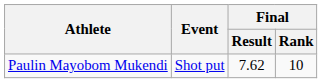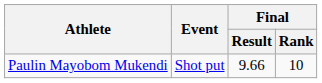Paulin Mayobom Mukendi | Final / Result: 7.62 -> 9.66
